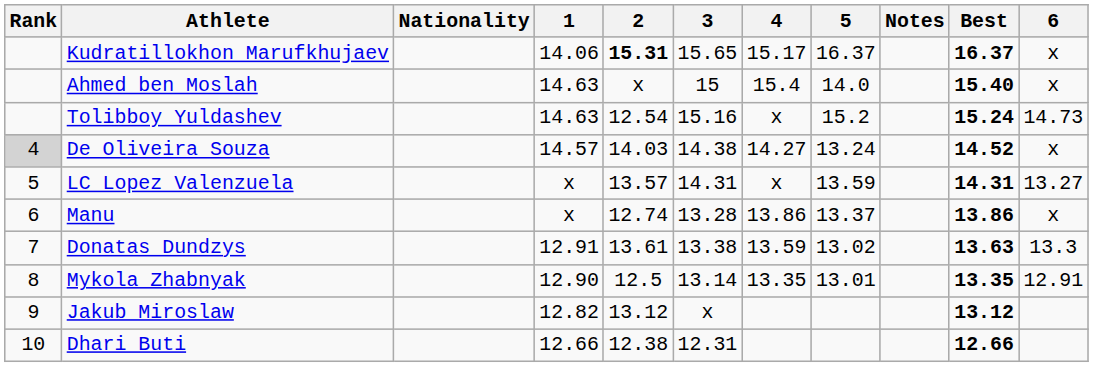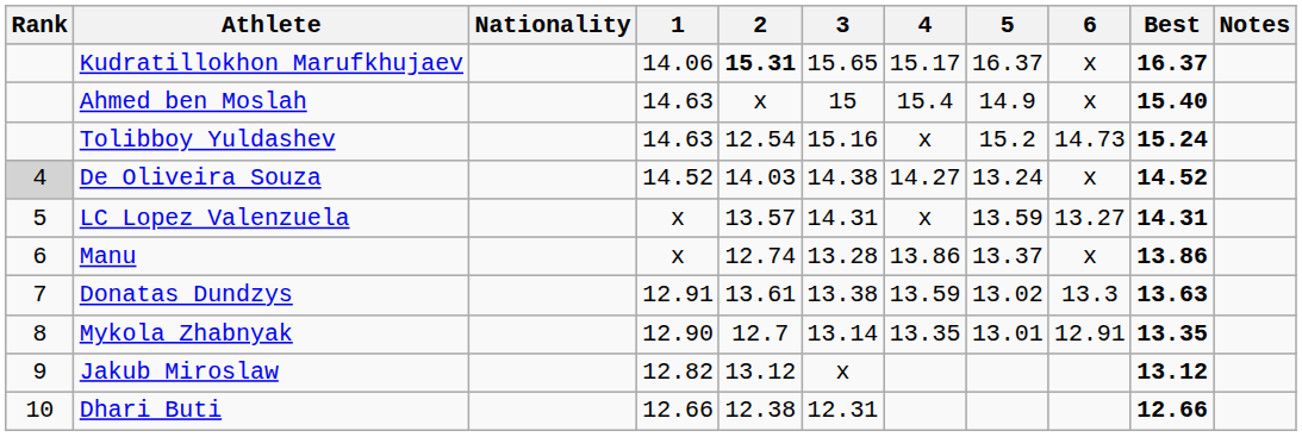columns swapped: 6 <-> Notes
Ahmed ben Moslah | 5: 14.0 -> 14.9
De Oliveira Souza | 1: 14.57 -> 14.52
Mykola Zhabnyak | 2: 12.5 -> 12.7
